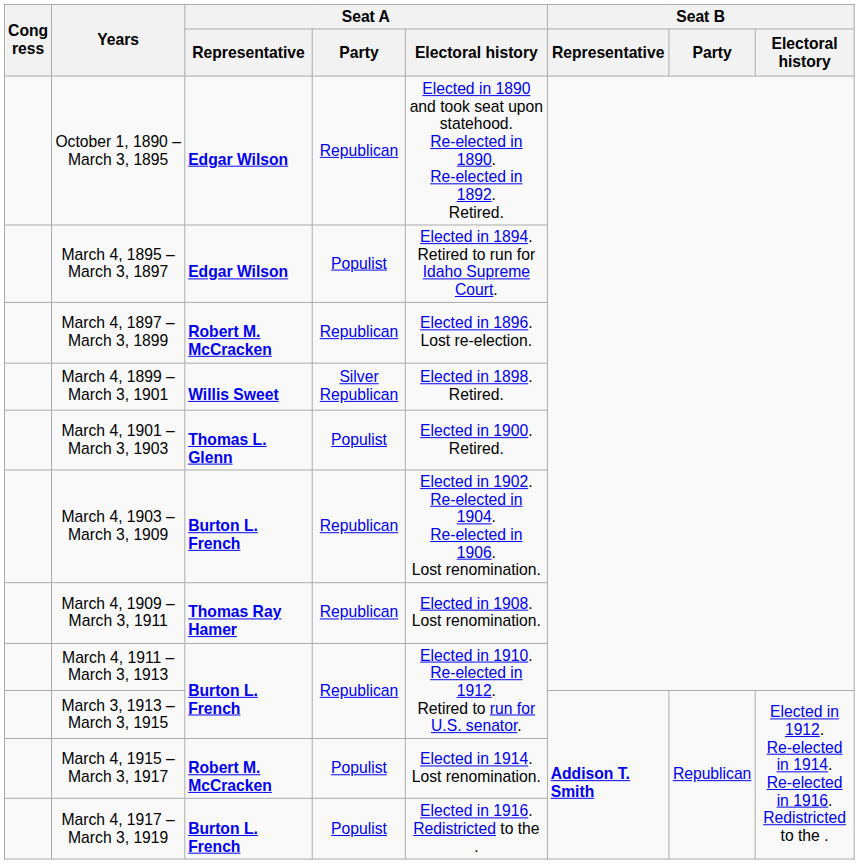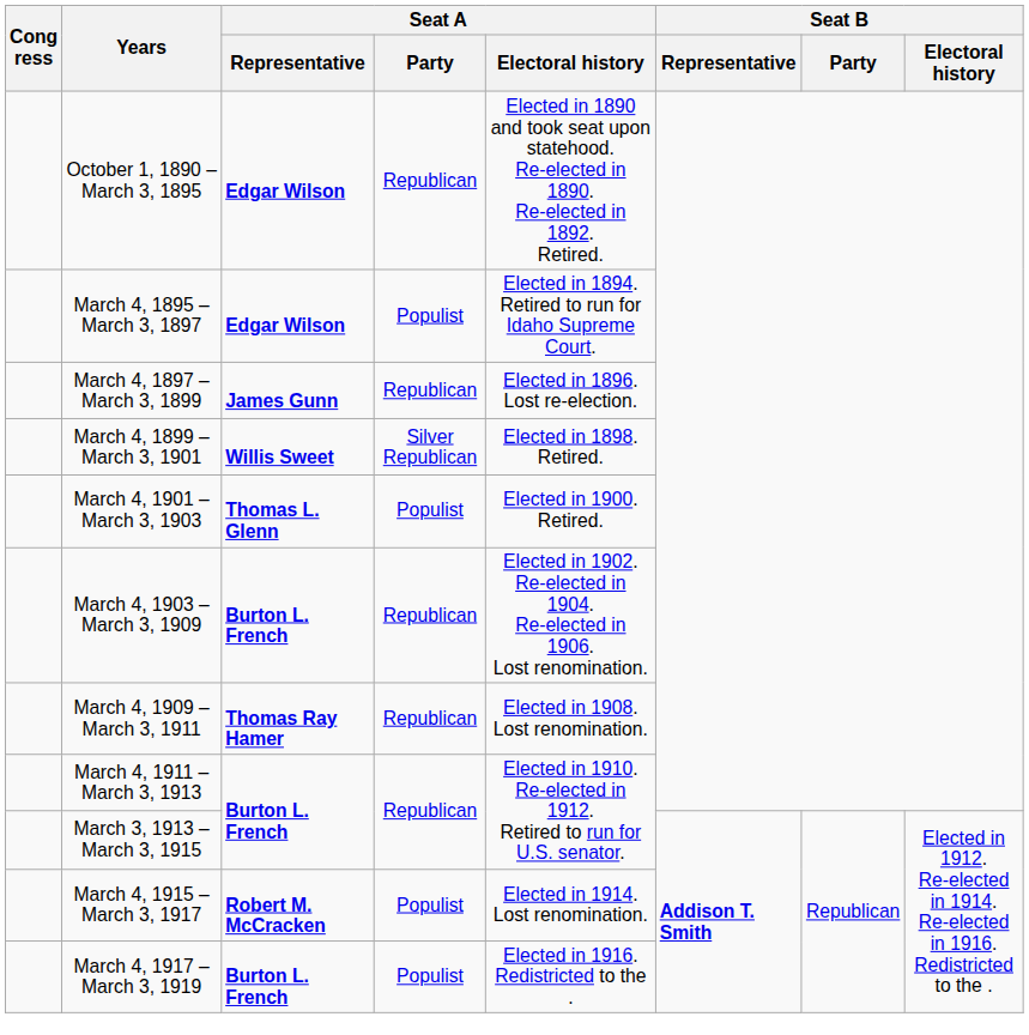March 4, 1897 – March 3, 1899 | Seat A / Representative: Robert M. McCracken -> James Gunn
